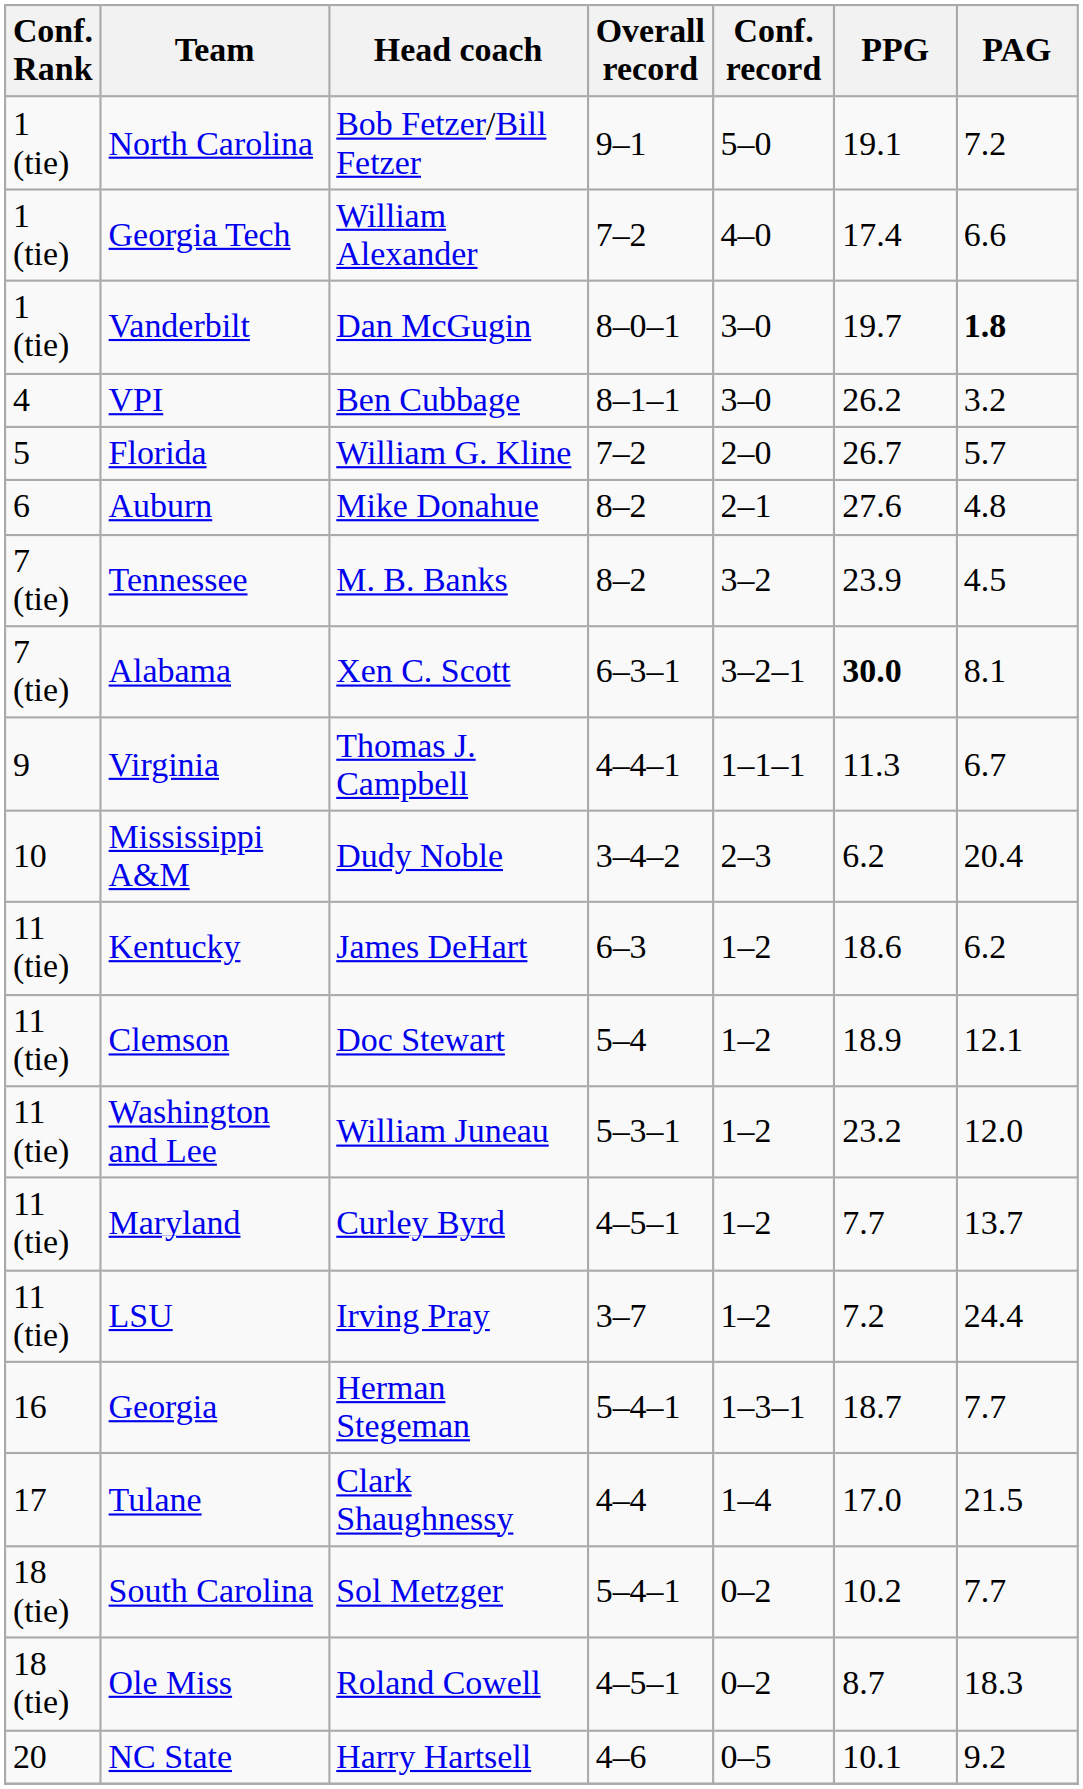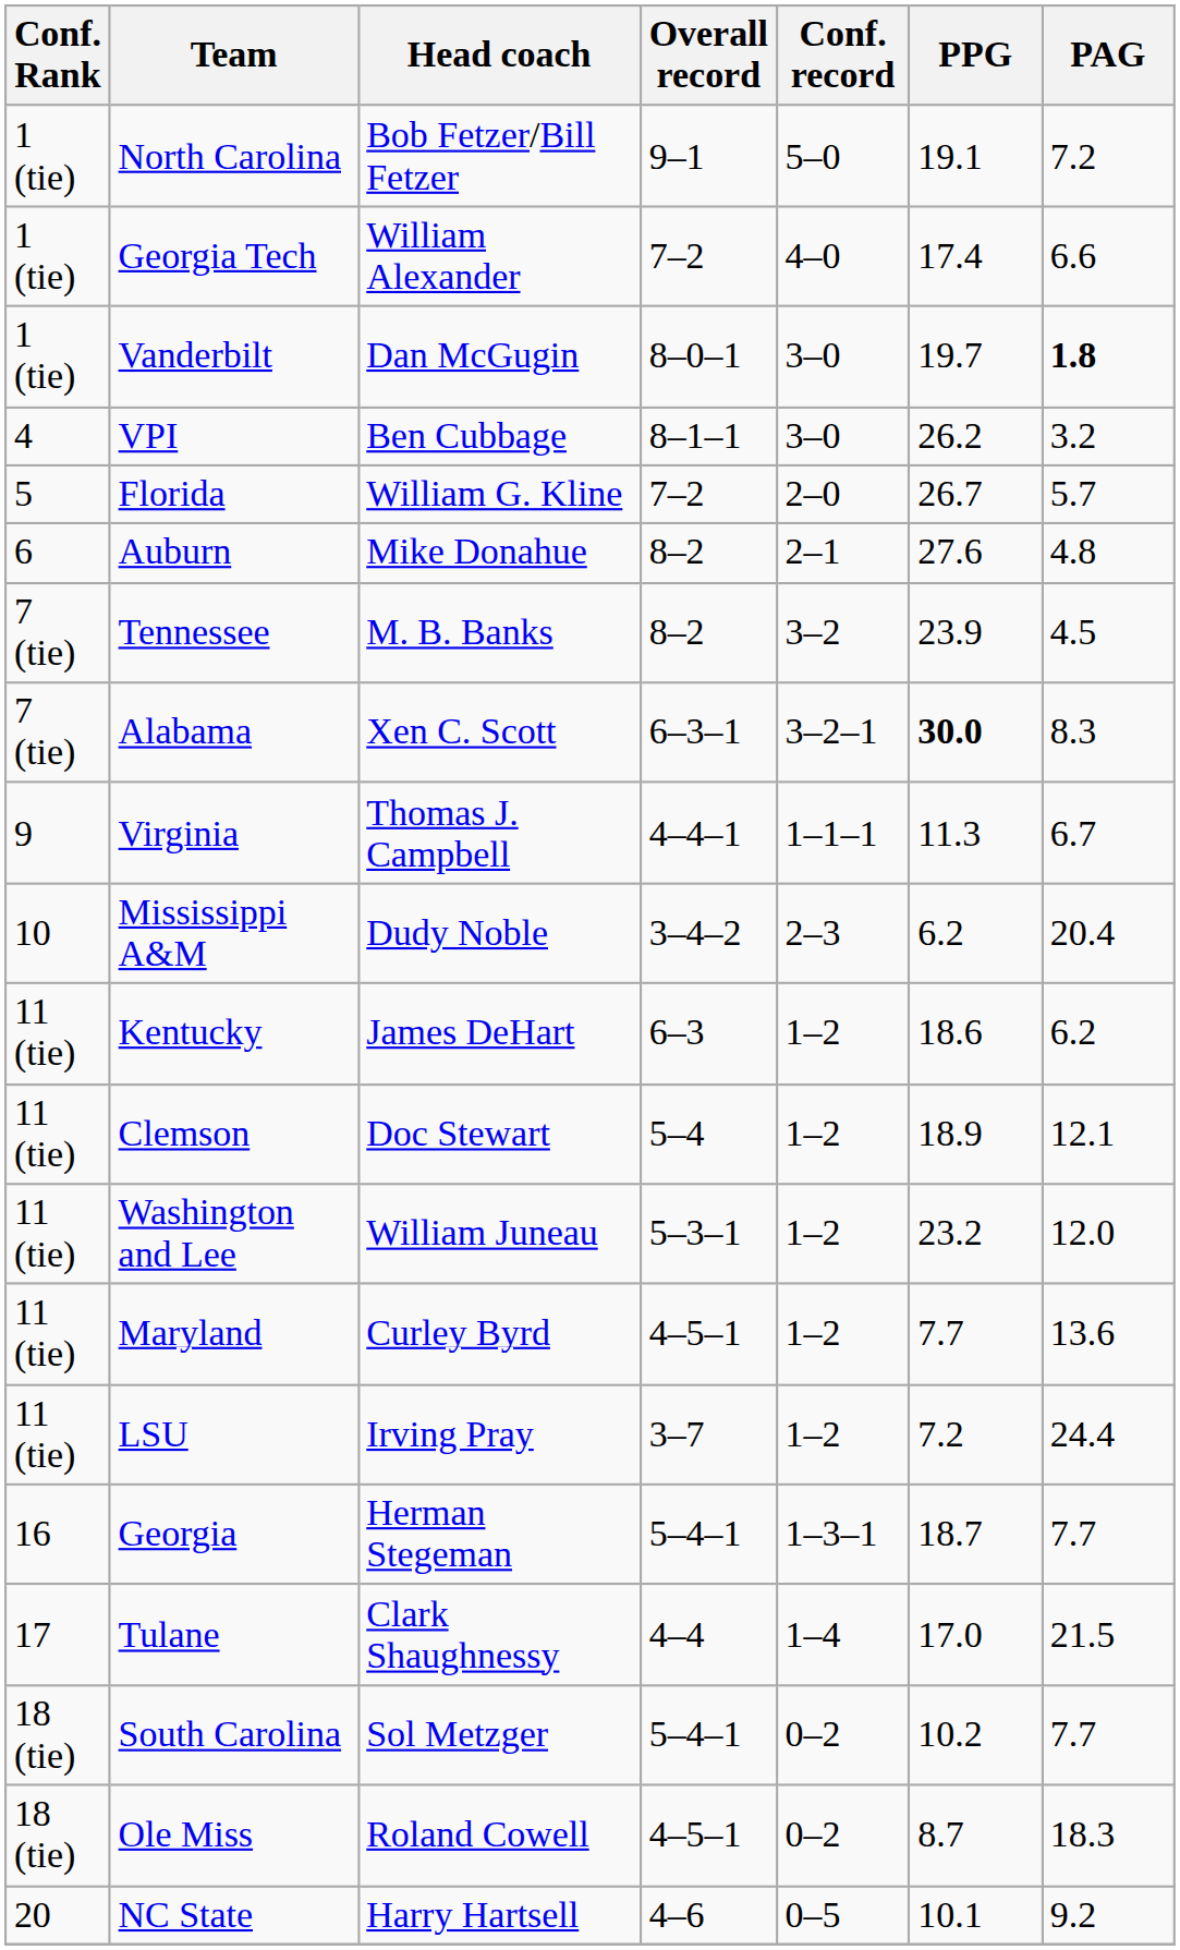Alabama | PAG: 8.1 -> 8.3
Maryland | PAG: 13.7 -> 13.6
